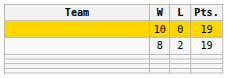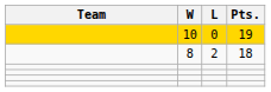8 | Pts.: 19 -> 18
